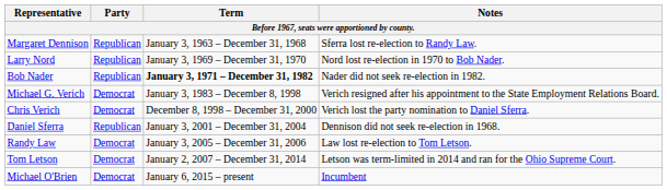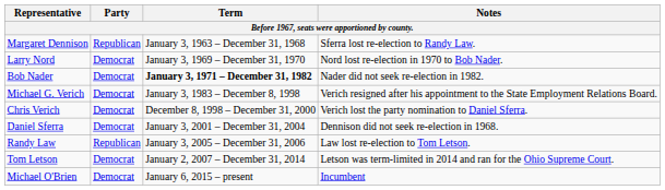Larry Nord | Party: Republican -> Democrat
Bob Nader | Party: Republican -> Democrat
Daniel Sferra | Party: Republican -> Democrat
Randy Law | Party: Democrat -> Republican
